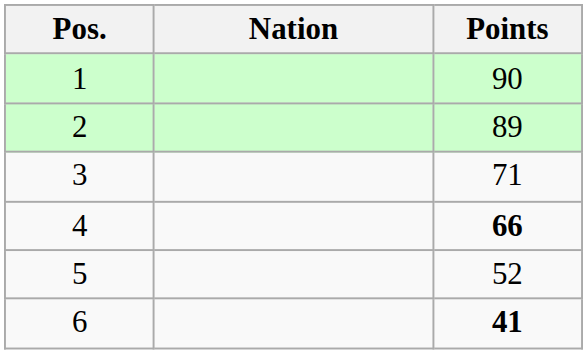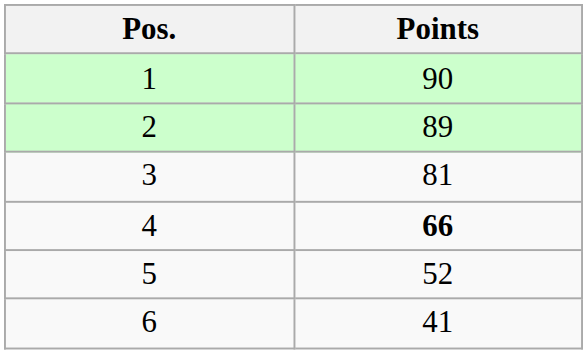- column: Nation
3 | Points: 71 -> 81
6 | Points: bold -> normal
